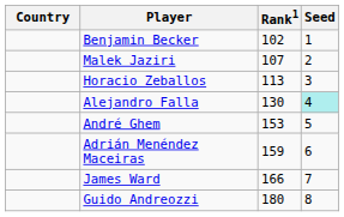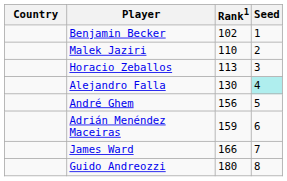Malek Jaziri | Rank1: 107 -> 110
André Ghem | Rank1: 153 -> 156
